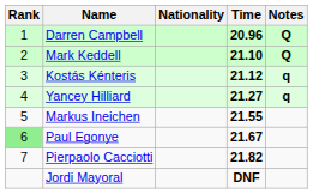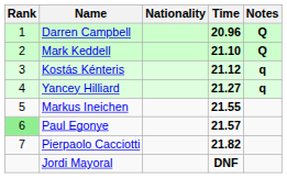Paul Egonye | Time: 21.67 -> 21.57
